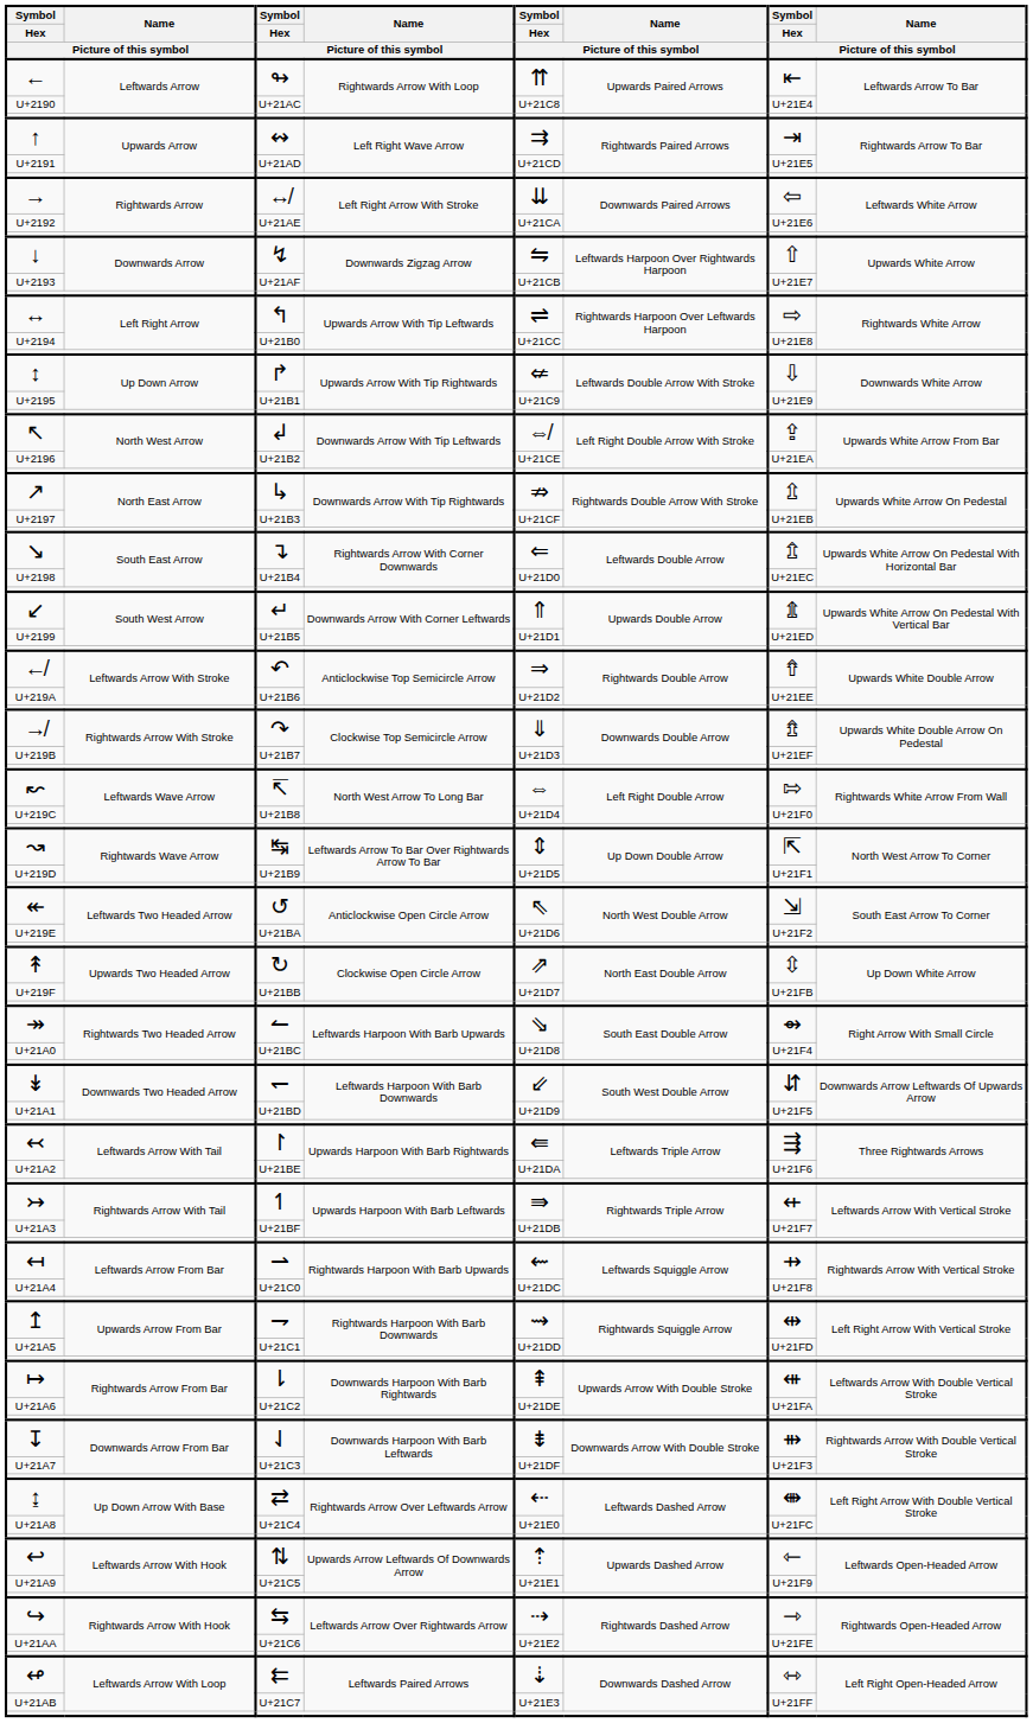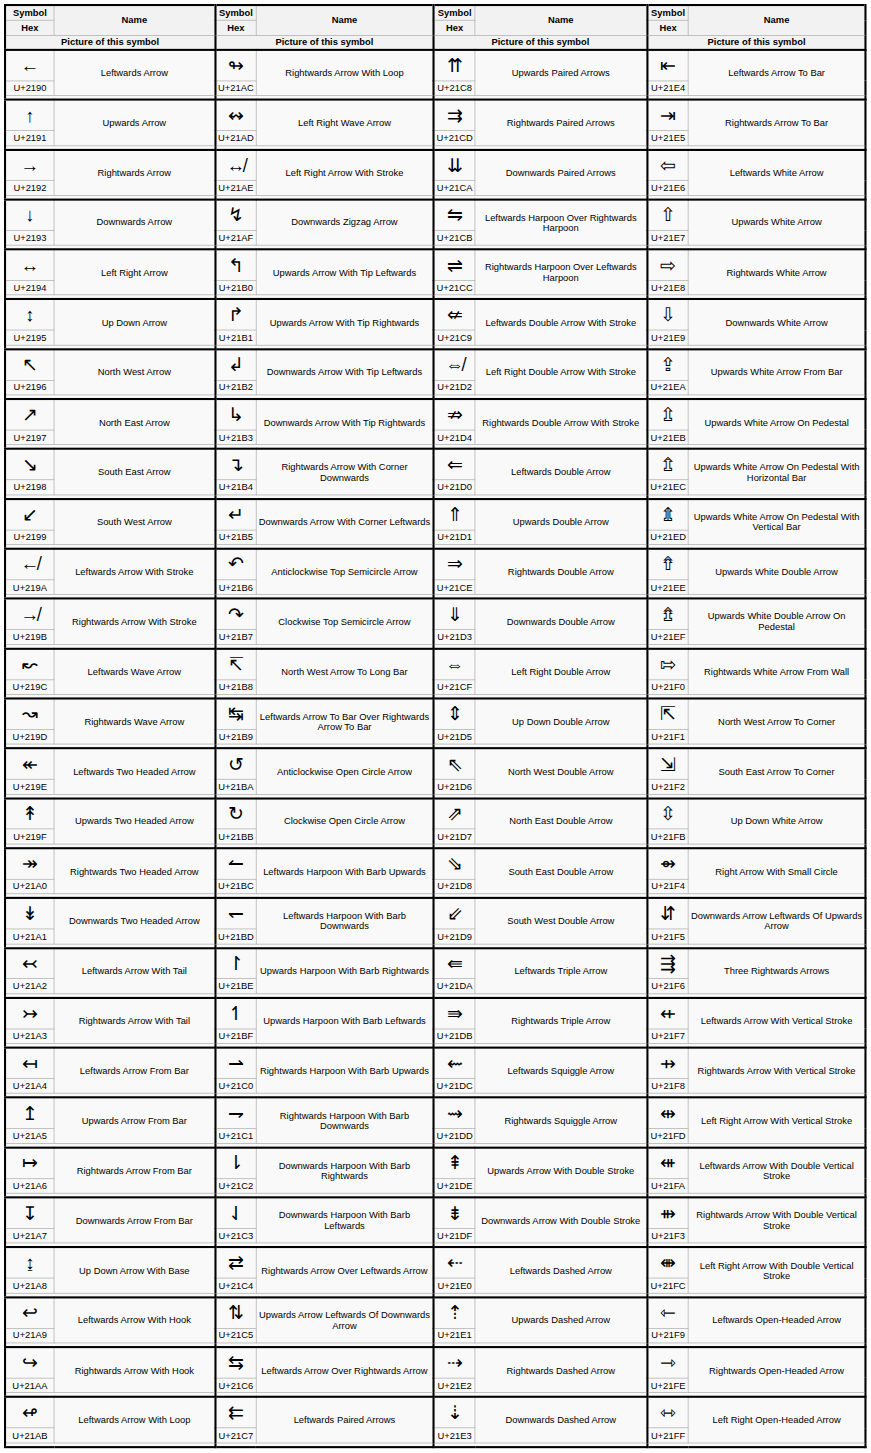U+2196 | column 5: U+21CE -> U+21D2
U+2197 | column 5: U+21CF -> U+21D4
U+219A | column 5: U+21D2 -> U+21CE
U+219C | column 5: U+21D4 -> U+21CF
